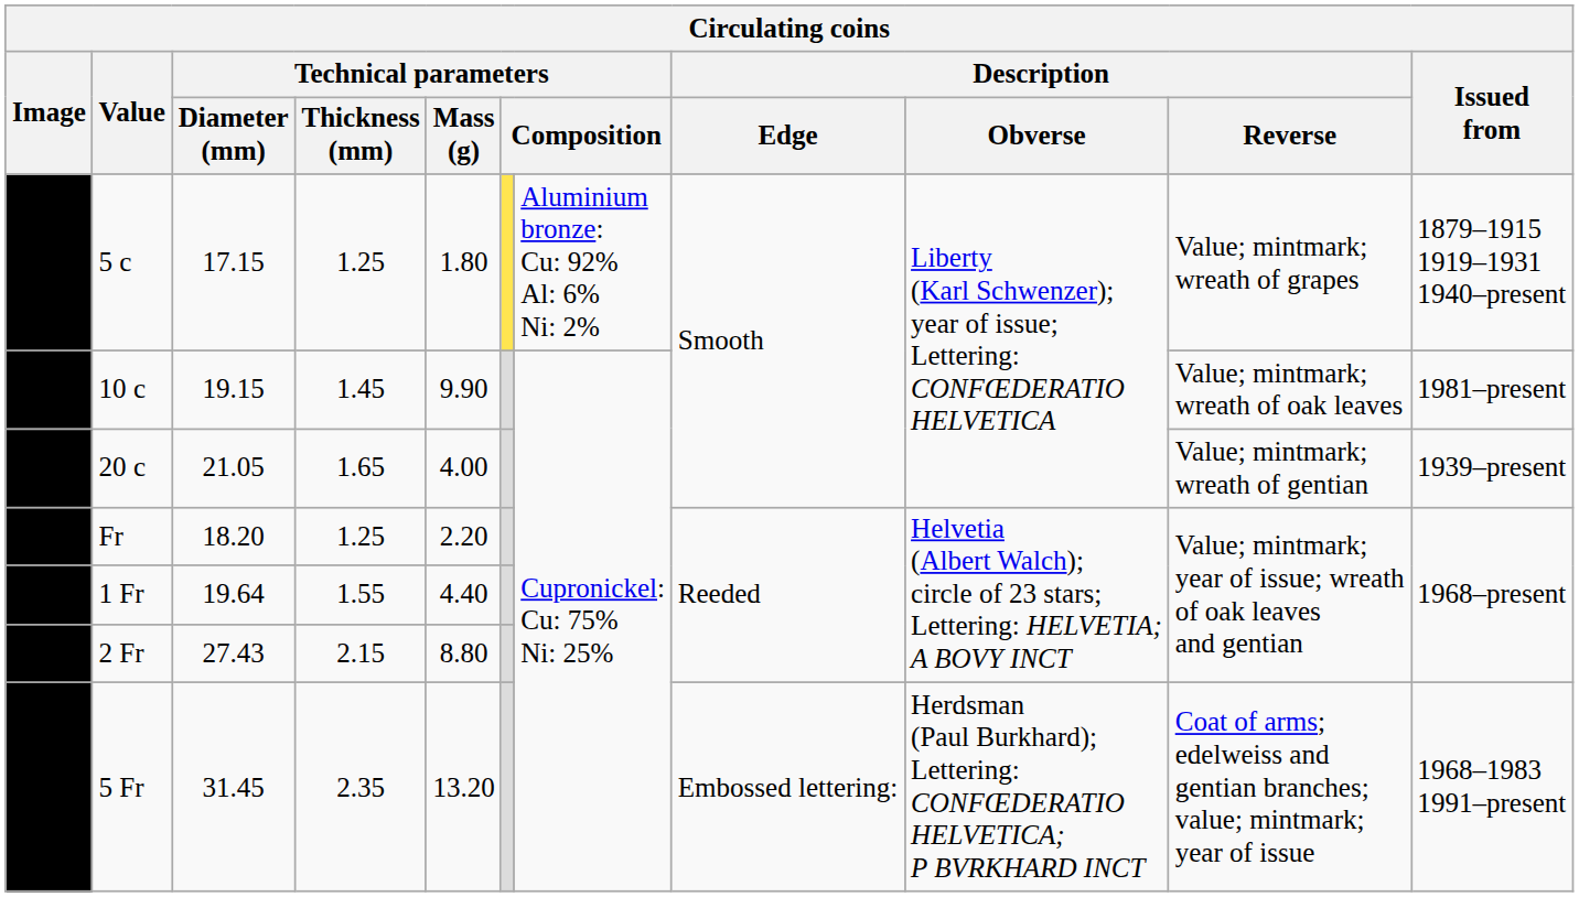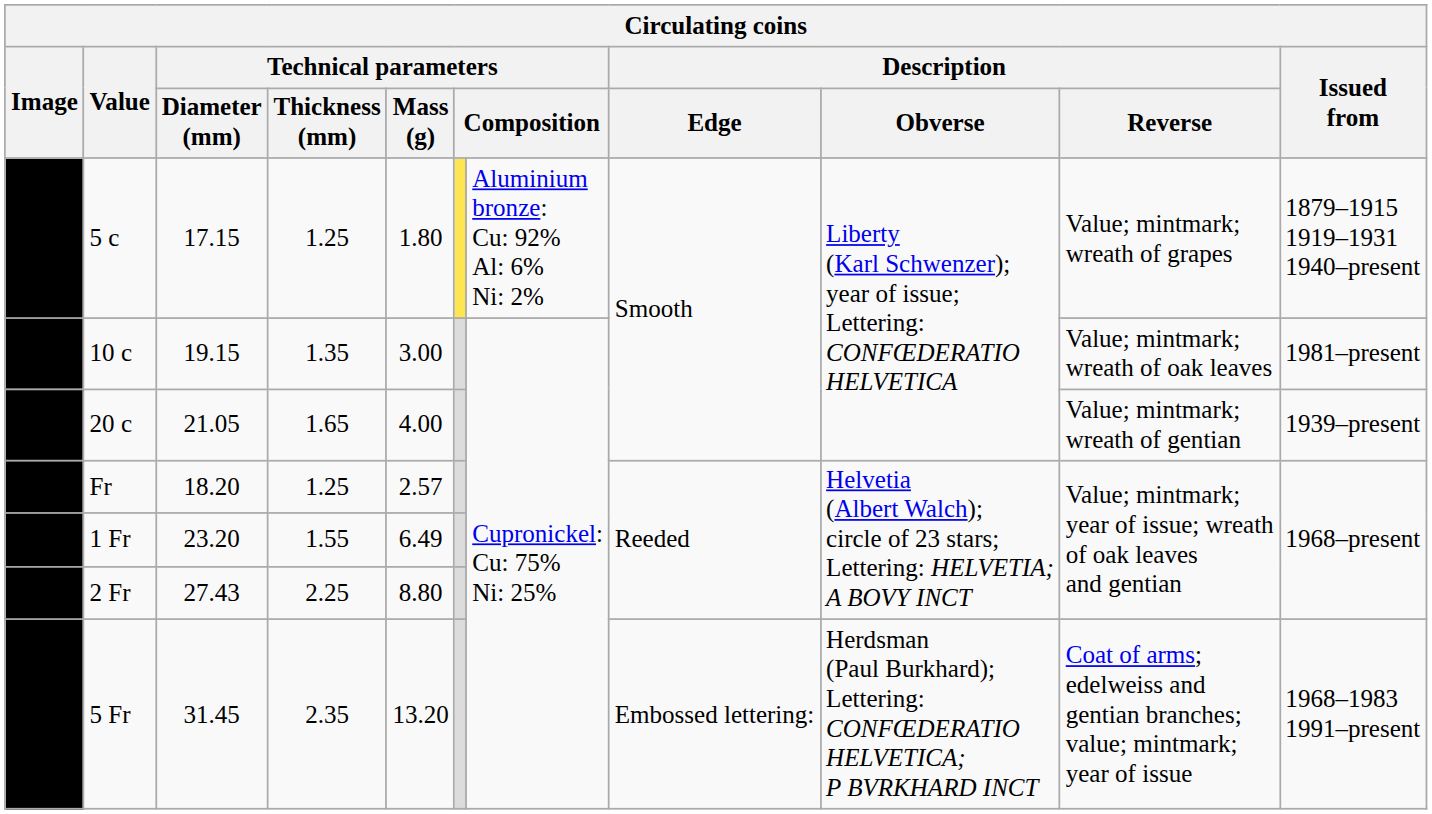10 c | Technical parameters / Thickness (mm): 1.45 -> 1.35
10 c | Technical parameters / Mass (g): 9.90 -> 3.00
Fr | Technical parameters / Mass (g): 2.20 -> 2.57
1 Fr | Technical parameters / Diameter (mm): 19.64 -> 23.20
1 Fr | Technical parameters / Mass (g): 4.40 -> 6.49
2 Fr | Technical parameters / Thickness (mm): 2.15 -> 2.25
